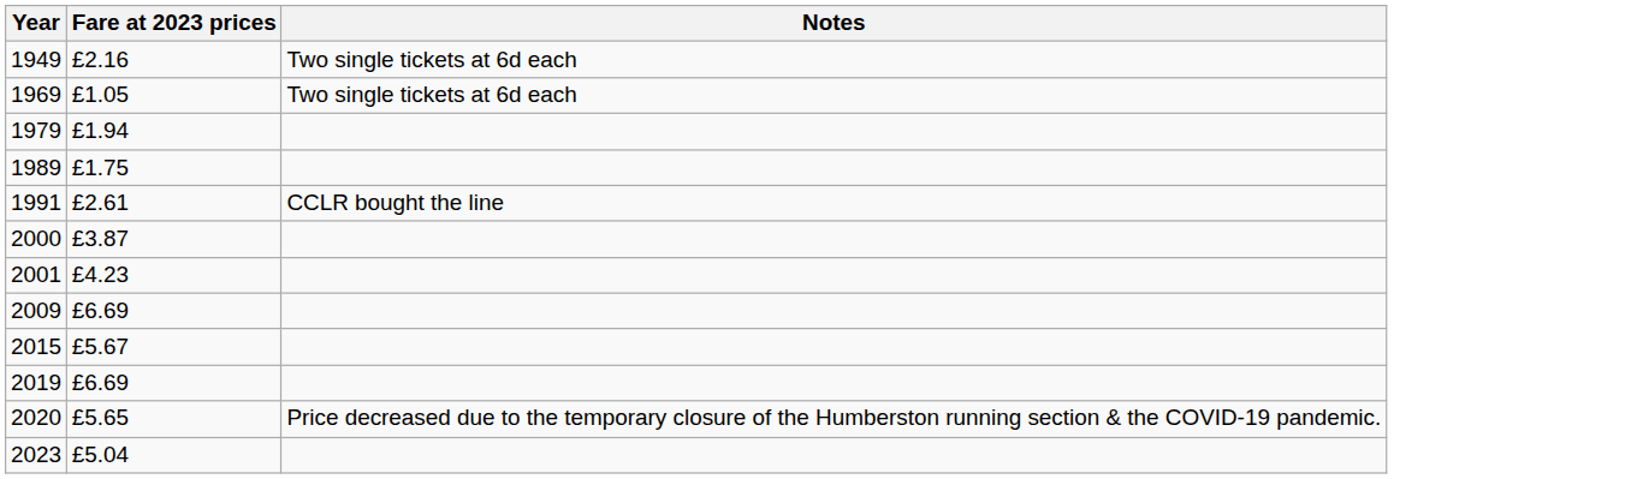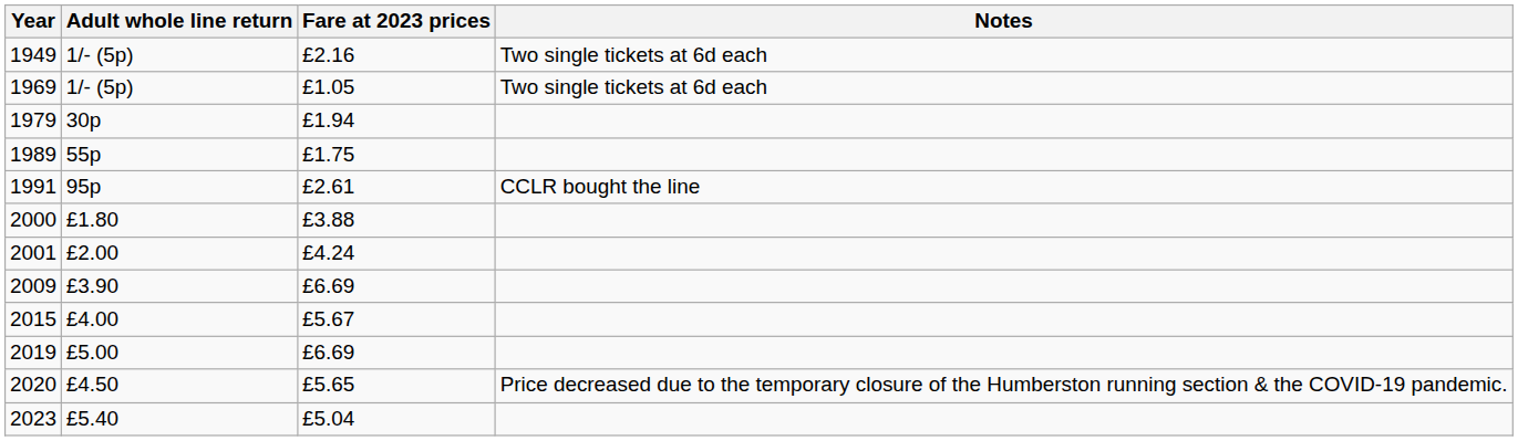+ column: Adult whole line return | 1/- (5p) | 1/- (5p) | 30p | 55p | 95p | £1.80 | £2.00 | £3.90 | £4.00 | £5.00 | £4.50 | £5.40
2000 | Fare at 2023 prices: £3.87 -> £3.88
2001 | Fare at 2023 prices: £4.23 -> £4.24
